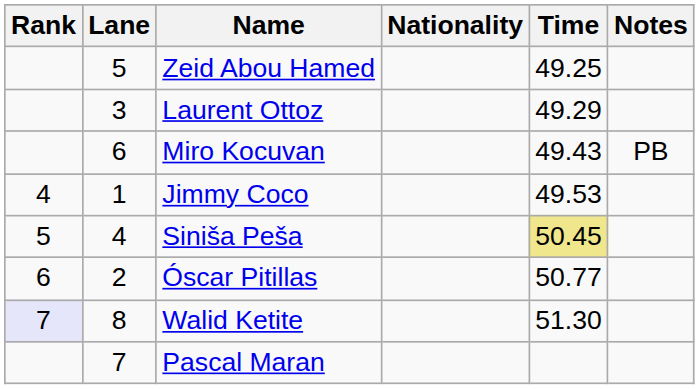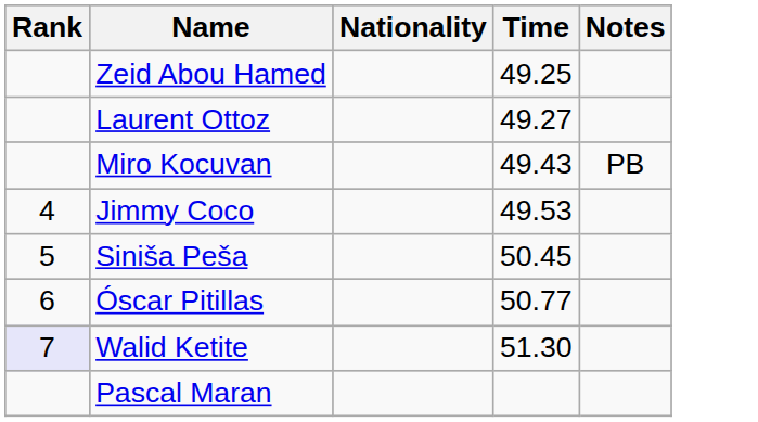- column: Lane | 5 | 3 | 6 | 1 | 4 | 2 | 8 | 7
Laurent Ottoz | Time: 49.29 -> 49.27
Siniša Peša | Time: khaki background -> no background
